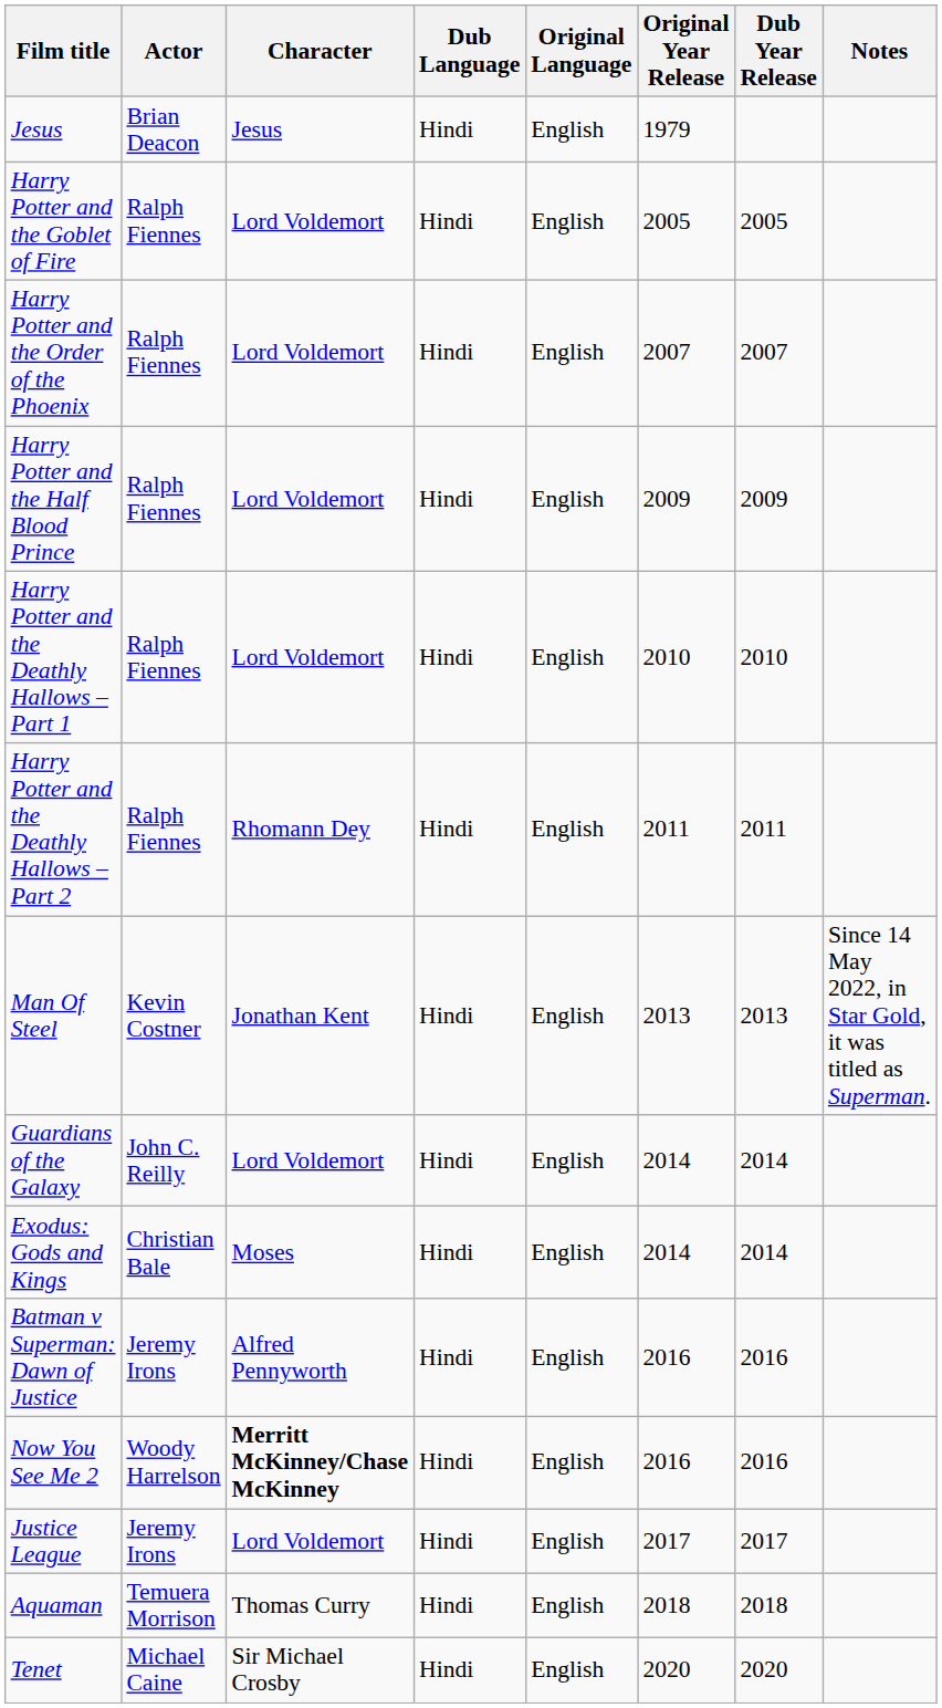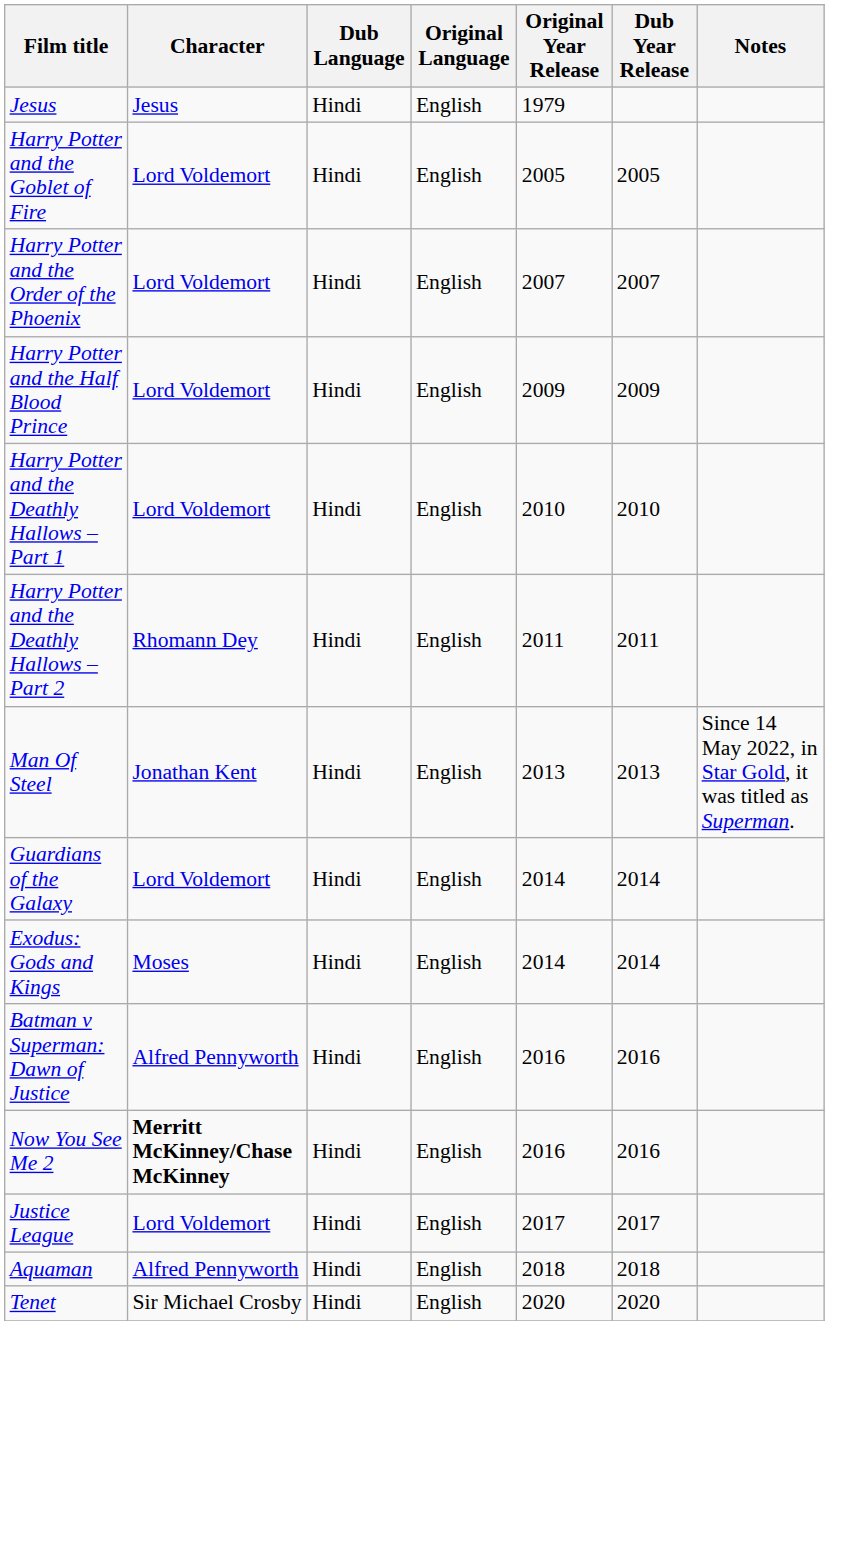- column: Actor | Brian Deacon | Ralph Fiennes | Ralph Fiennes | Ralph Fiennes | Ralph Fiennes | Ralph Fiennes | Kevin Costner | John C. Reilly | Christian Bale | Jeremy Irons | Woody Harrelson | Jeremy Irons | Temuera Morrison | Michael Caine
Aquaman | Character: Thomas Curry -> Alfred Pennyworth
